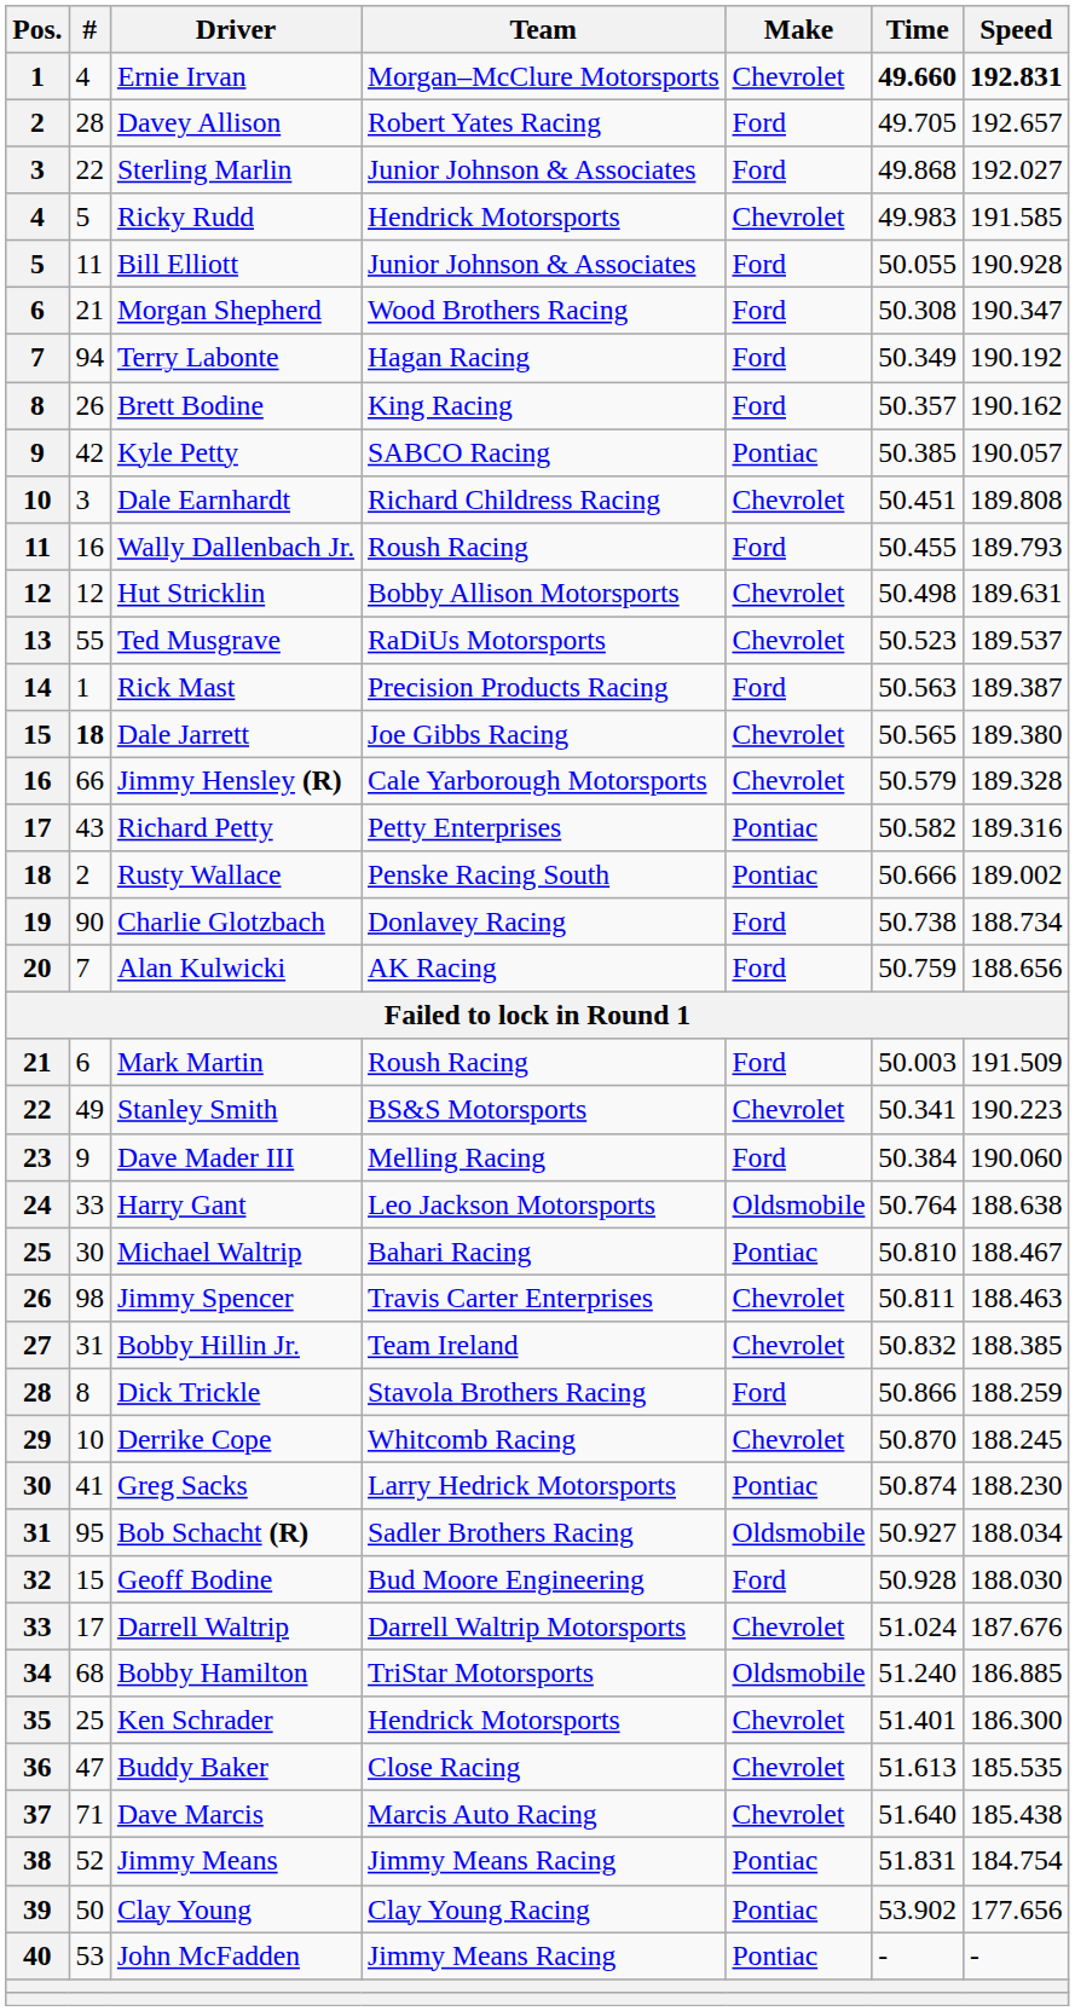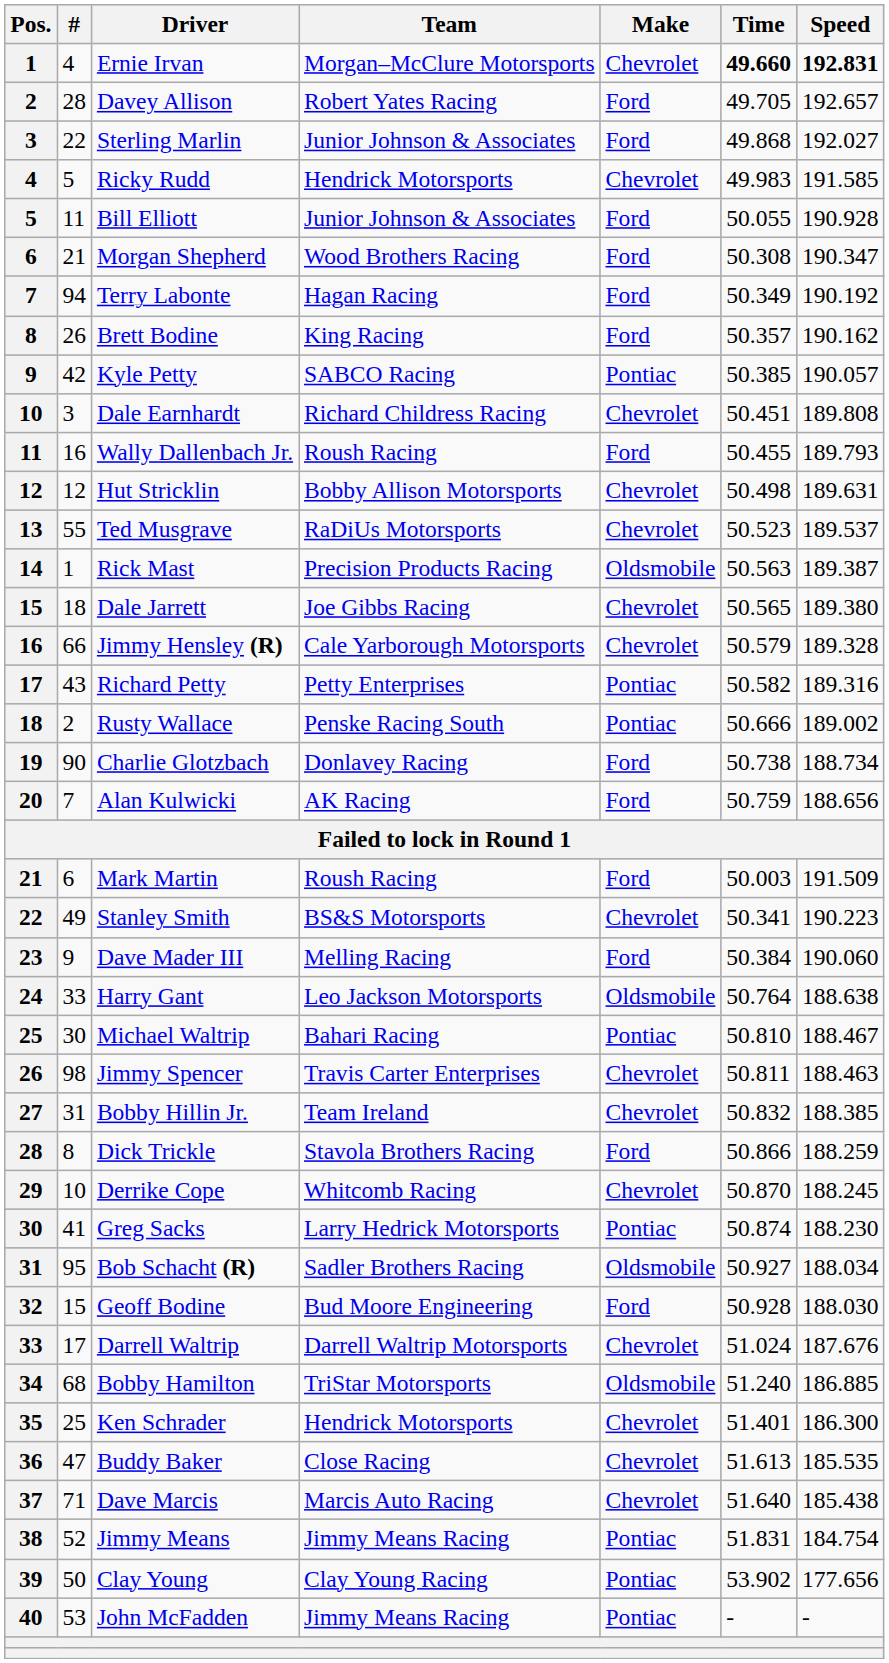Rick Mast | Make: Ford -> Oldsmobile
Dale Jarrett | #: bold -> normal
